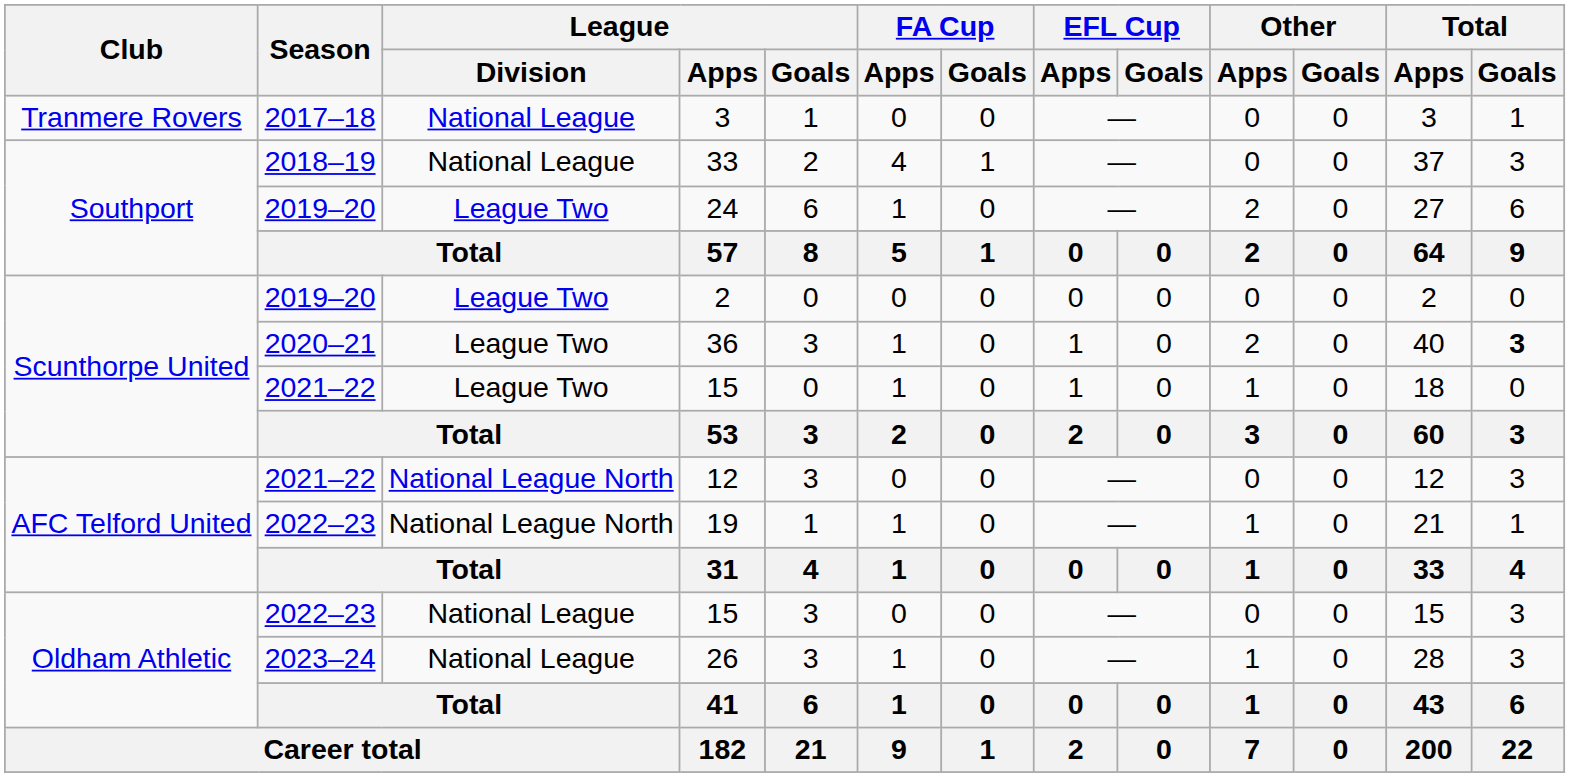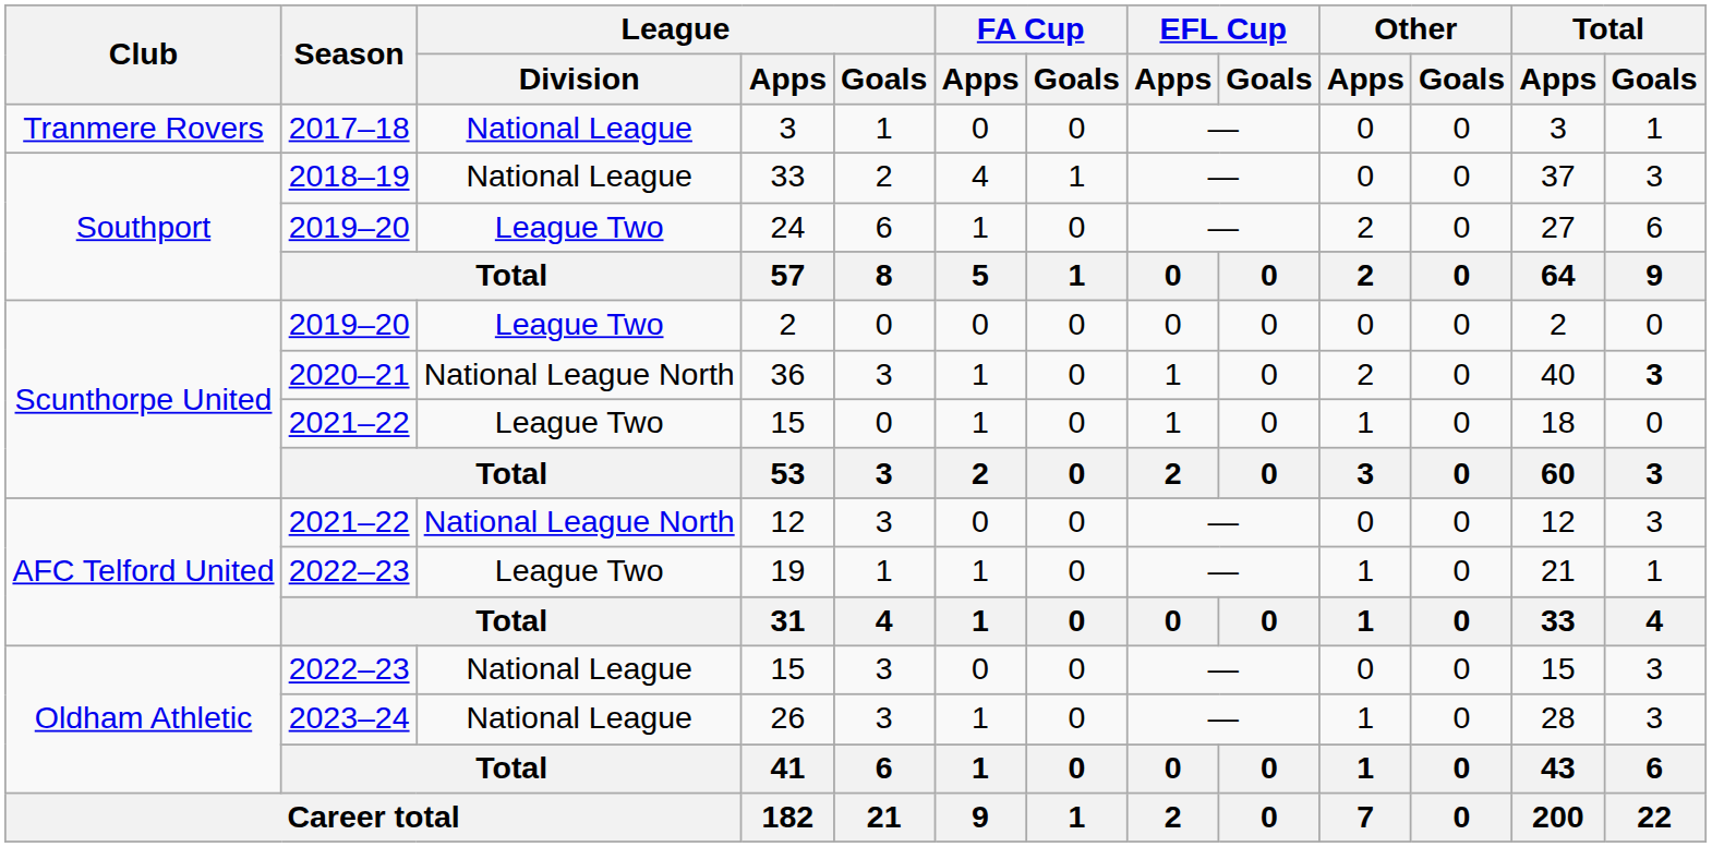36 | League / Division: League Two -> National League North
19 | League / Division: National League North -> League Two
